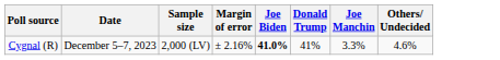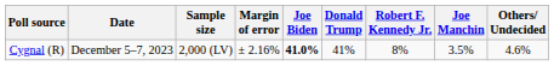+ column: Robert F. Kennedy Jr. | 8%
Cygnal (R) | Joe Manchin: 3.3% -> 3.5%
